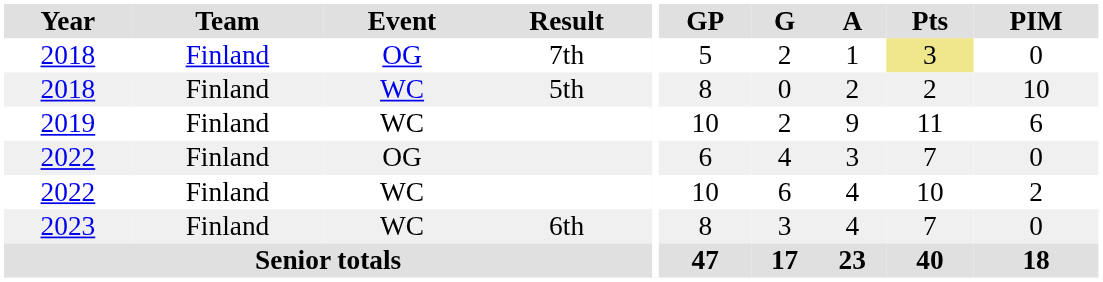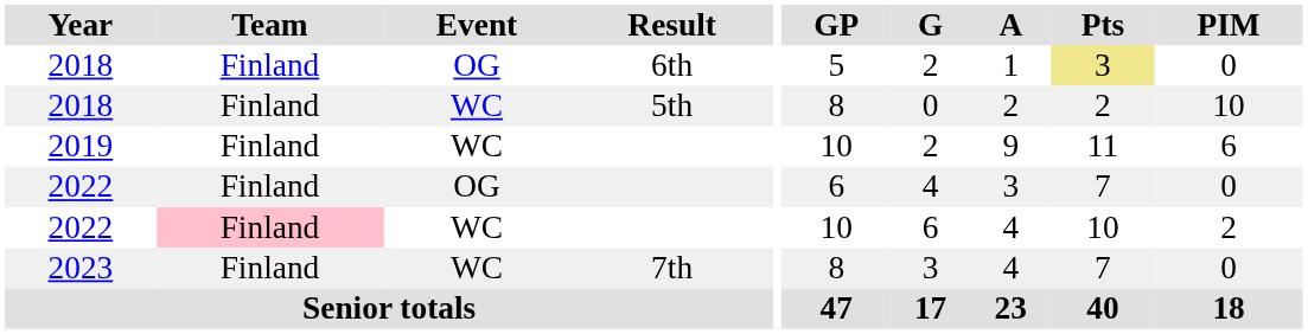2018 / OG | Result: 7th -> 6th
2022 / WC | Team: no background -> pink background
2023 | Result: 6th -> 7th
